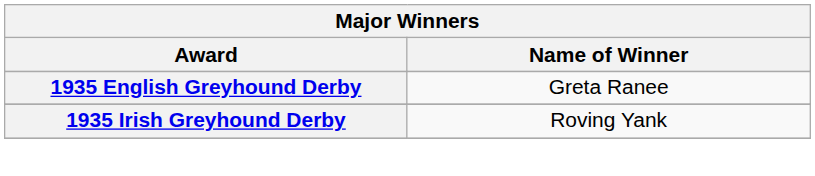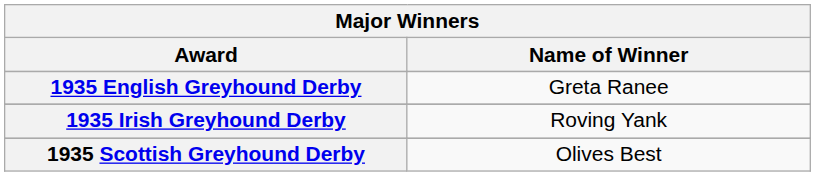+ row: 1935 Scottish Greyhound Derby | Olives Best
